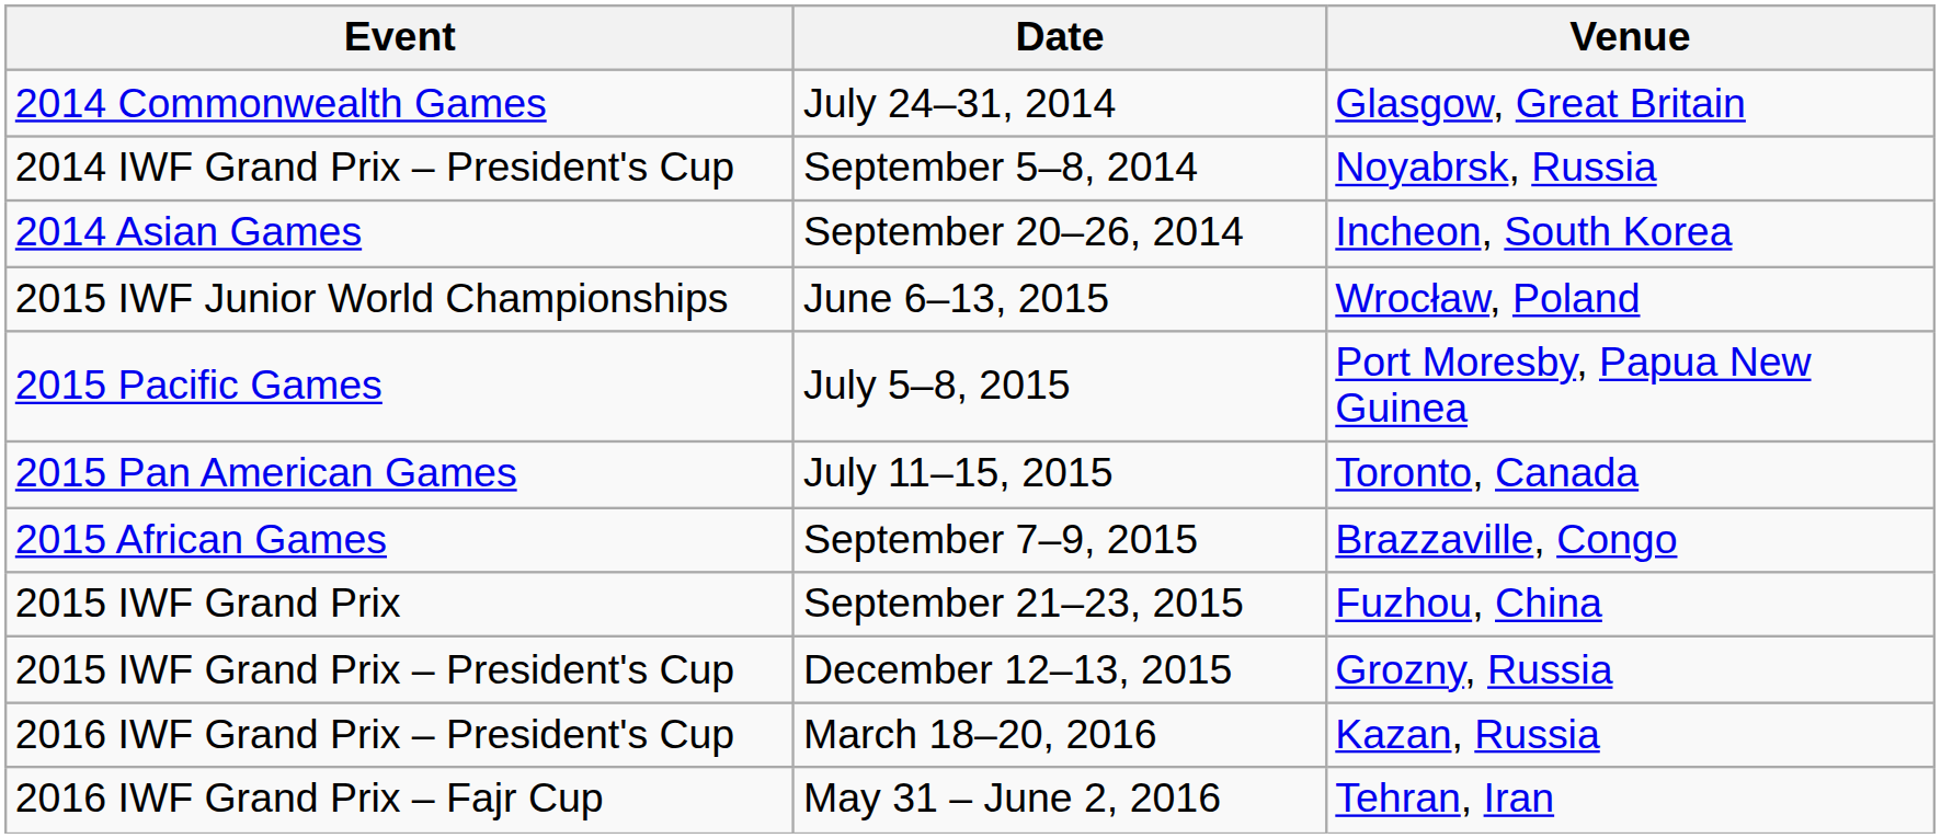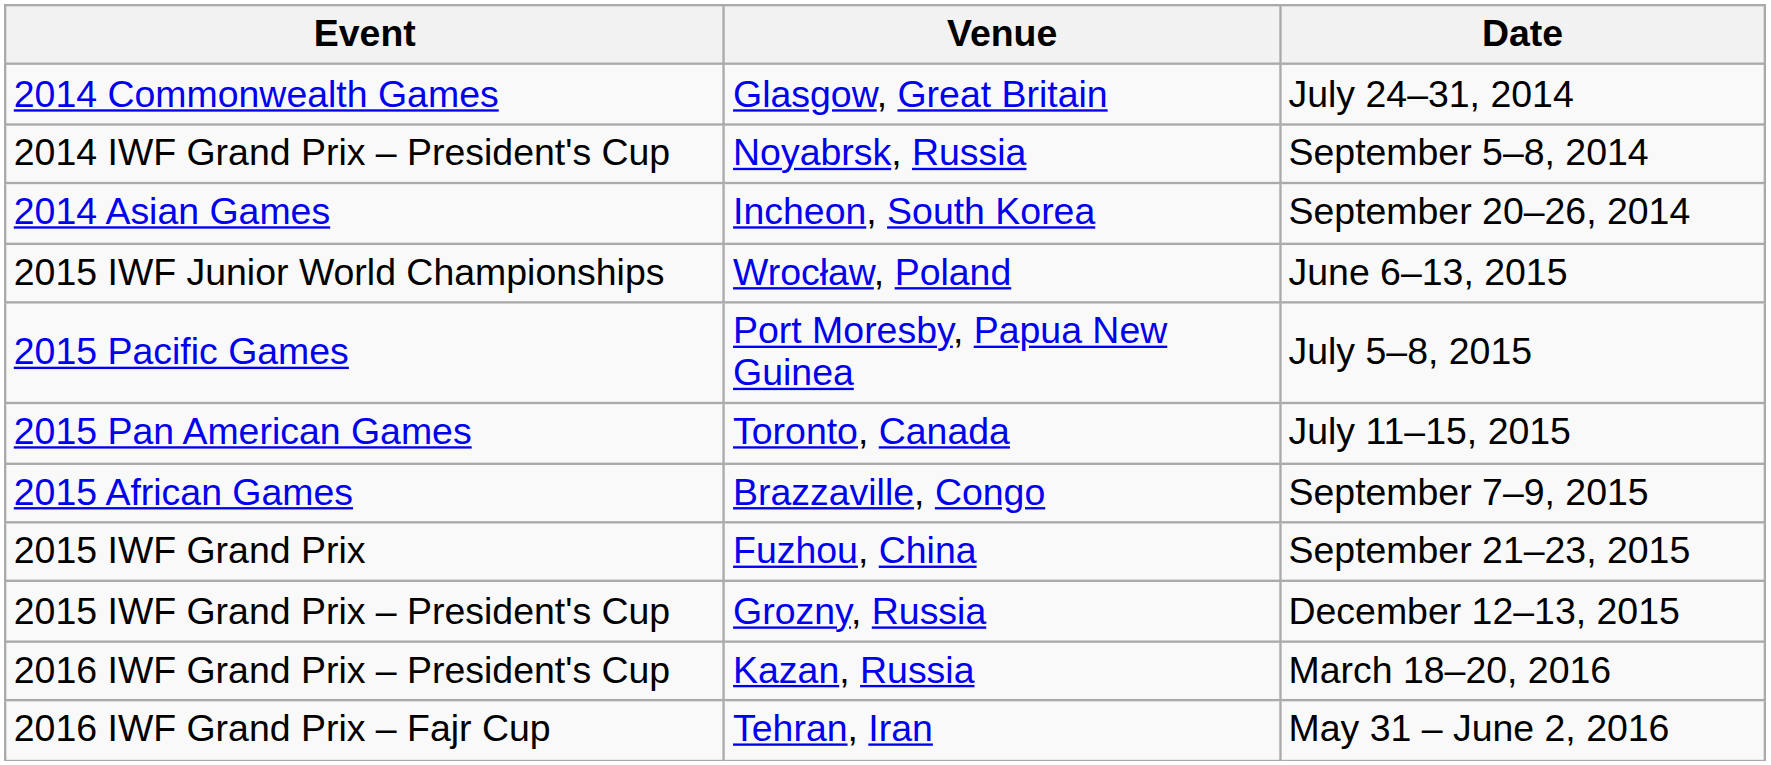columns swapped: Date <-> Venue
